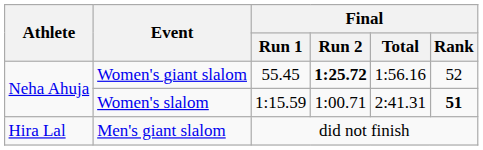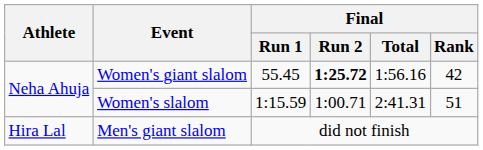Women's giant slalom | Final / Rank: 52 -> 42
Women's slalom | Final / Rank: bold -> normal
